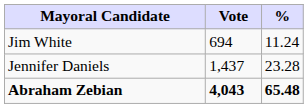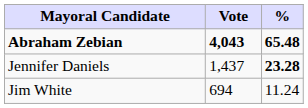rows swapped: Abraham Zebian <-> Jim White
Jennifer Daniels | %: normal -> bold
